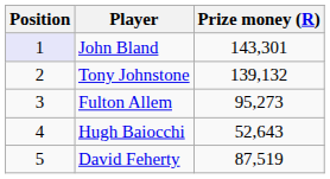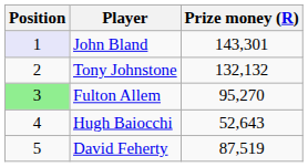Tony Johnstone | Prize money (R): 139,132 -> 132,132
Fulton Allem | Position: no background -> lightgreen background
Fulton Allem | Prize money (R): 95,273 -> 95,270
